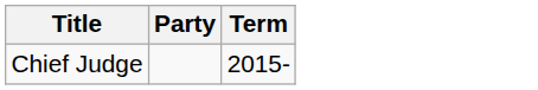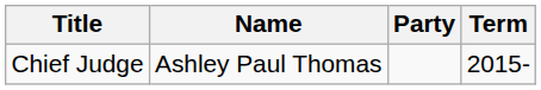+ column: Name | Ashley Paul Thomas
